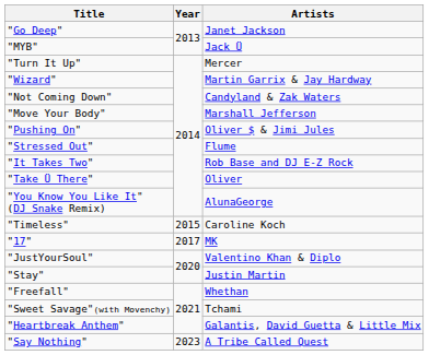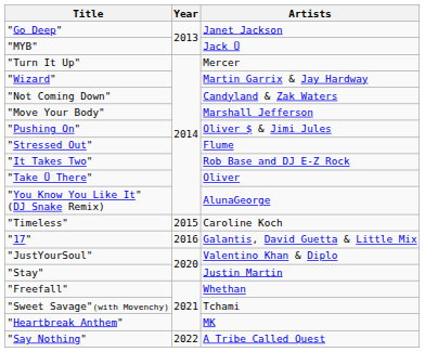"17" | Year: 2017 -> 2016
"17" | Artists: MK -> Galantis, David Guetta & Little Mix
"Heartbreak Anthem" | Artists: Galantis, David Guetta & Little Mix -> MK
"Say Nothing" | Year: 2023 -> 2022
